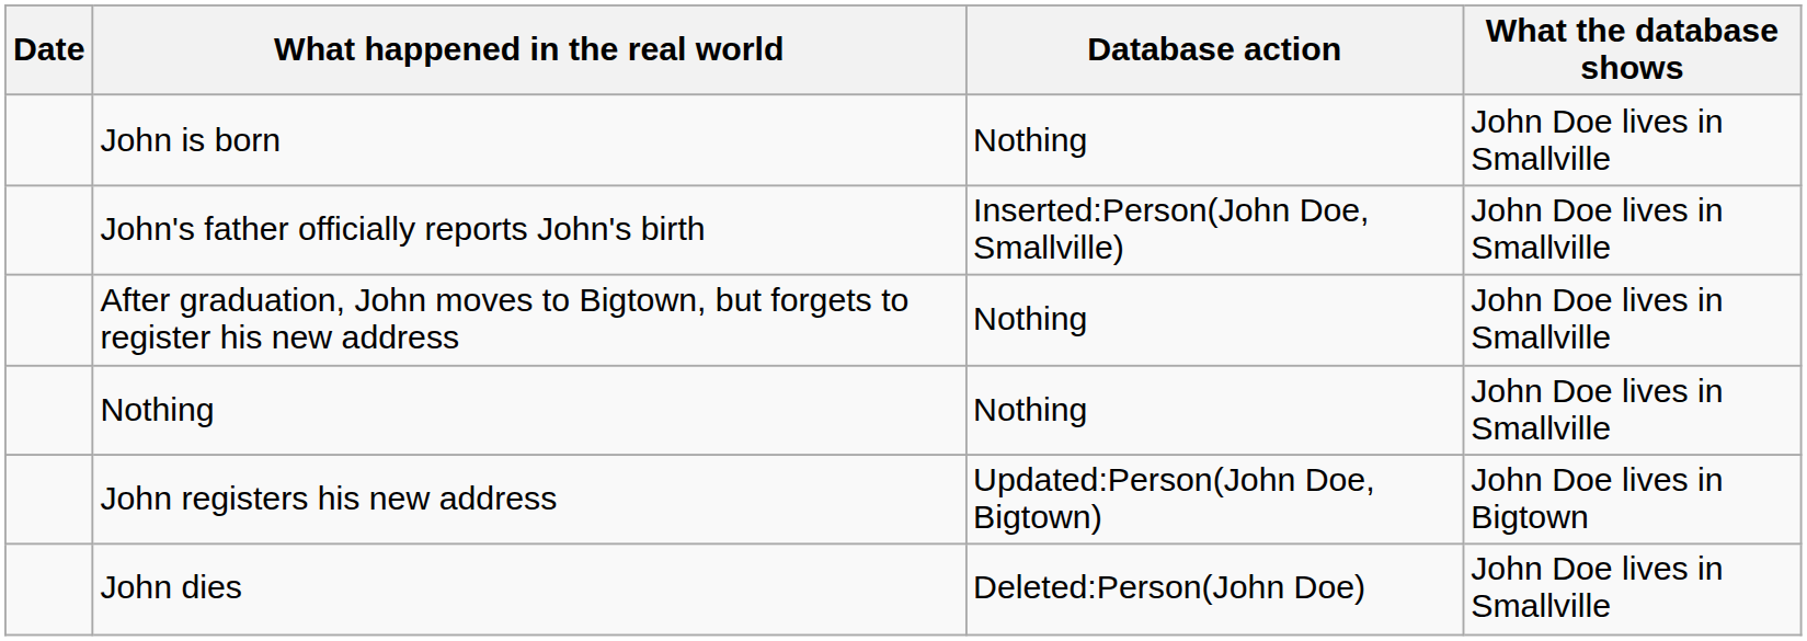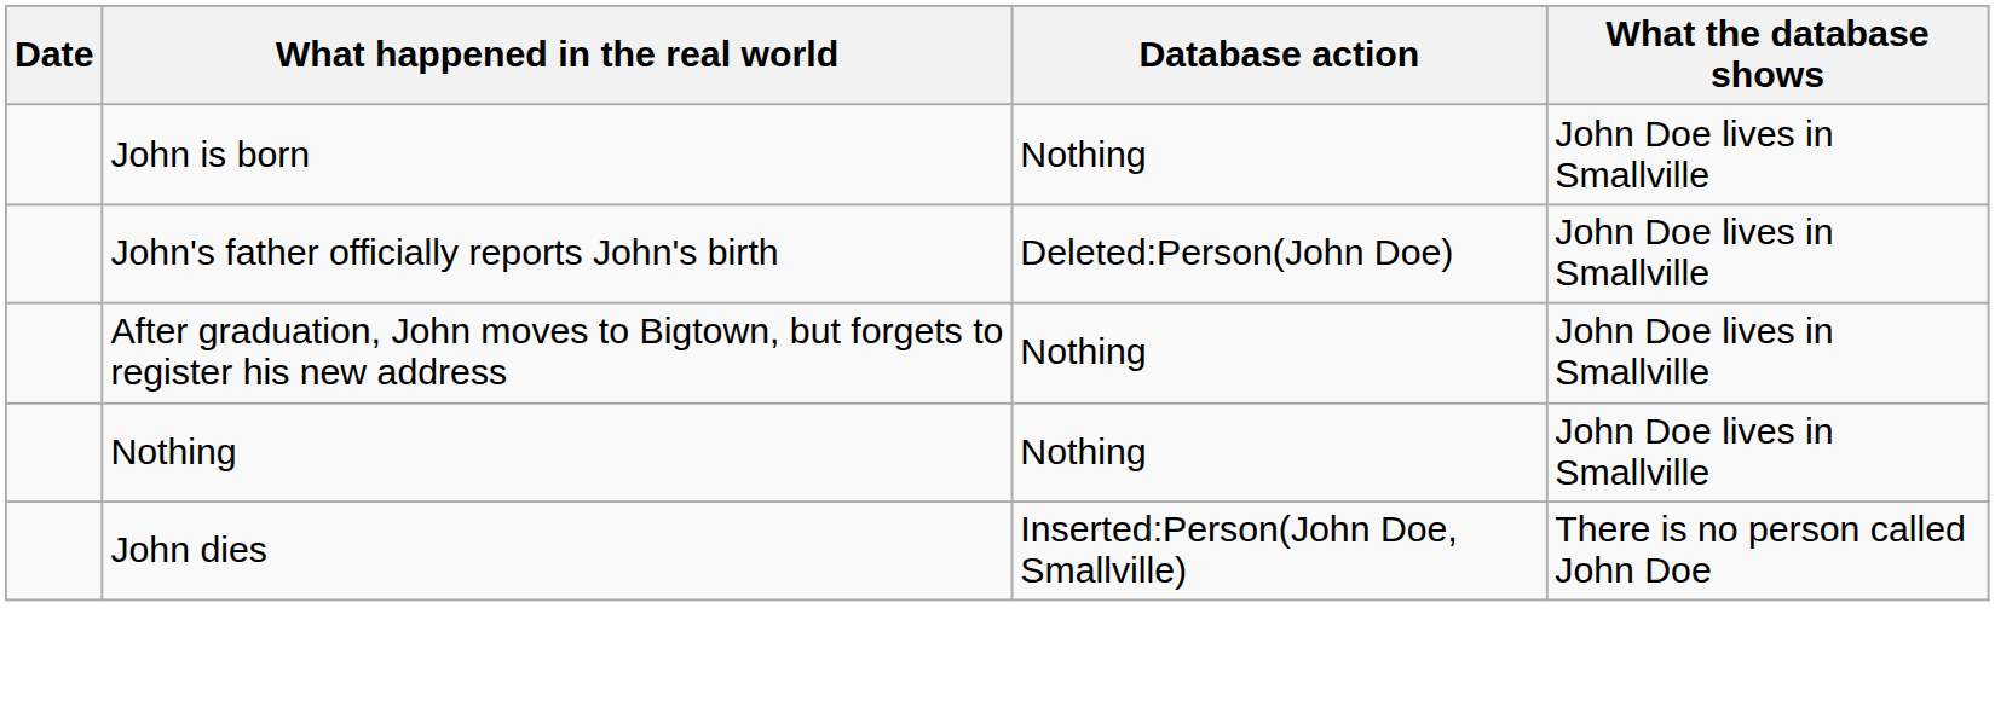John's father officially reports John's birth | Database action: Inserted:Person(John Doe, Smallville) -> Deleted:Person(John Doe)
- row: John registers his new address | Updated:Person(John Doe, Bigtown) | John Doe lives in Bigtown
John dies | Database action: Deleted:Person(John Doe) -> Inserted:Person(John Doe, Smallville)
John dies | What the database shows: John Doe lives in Smallville -> There is no person called John Doe
